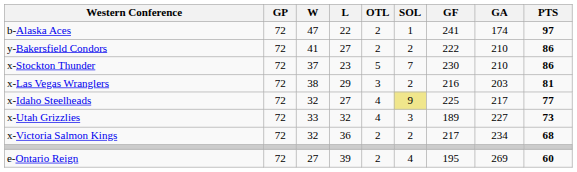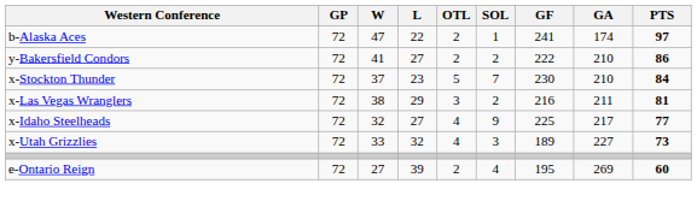x-Stockton Thunder | PTS: 86 -> 84
x-Las Vegas Wranglers | GA: 203 -> 211
x-Idaho Steelheads | SOL: khaki background -> no background
- row: x-Victoria Salmon Kings | 72 | 32 | 36 | 2 | 2 | 217 | 234 | 68
